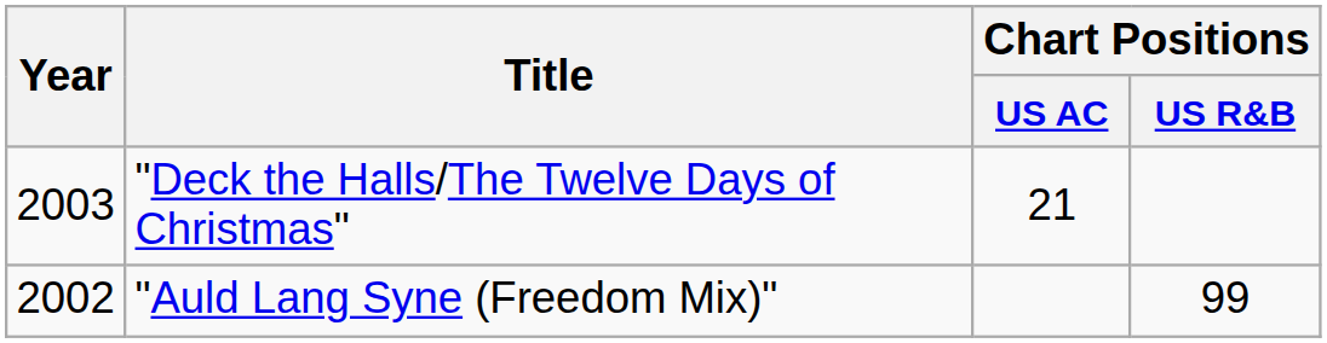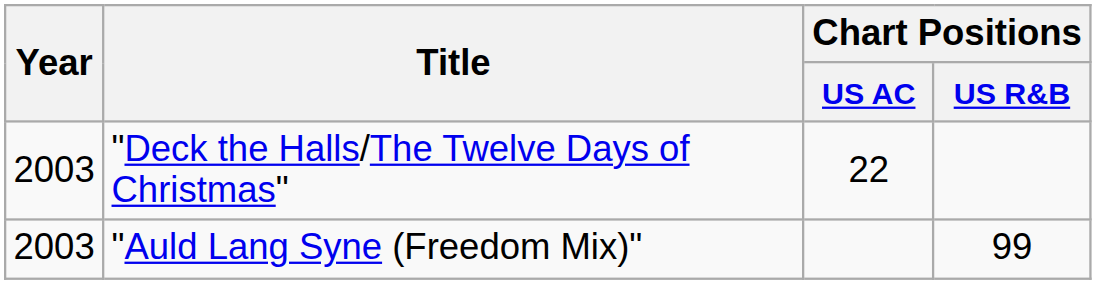"Deck the Halls/The Twelve Days of Christmas" | Chart Positions / US AC: 21 -> 22
"Auld Lang Syne (Freedom Mix)" | Year: 2002 -> 2003
